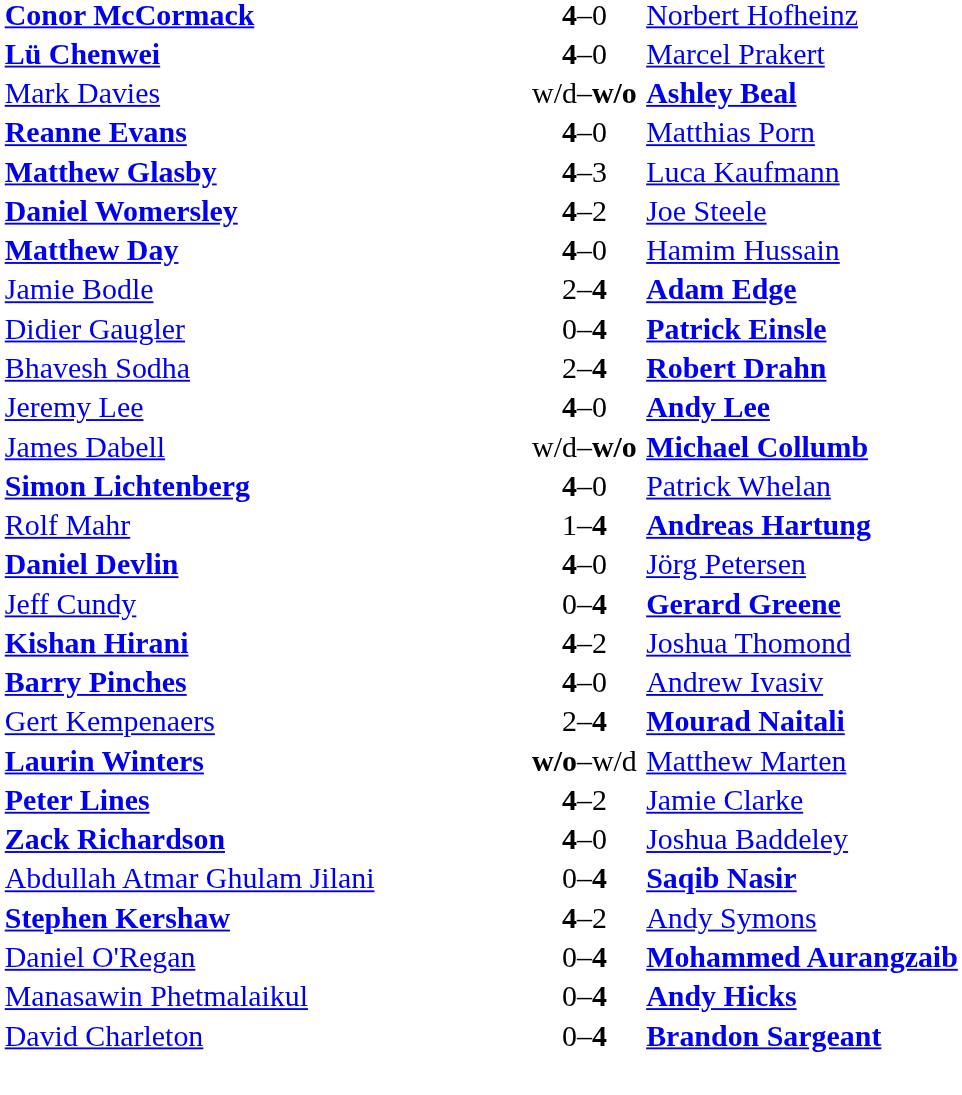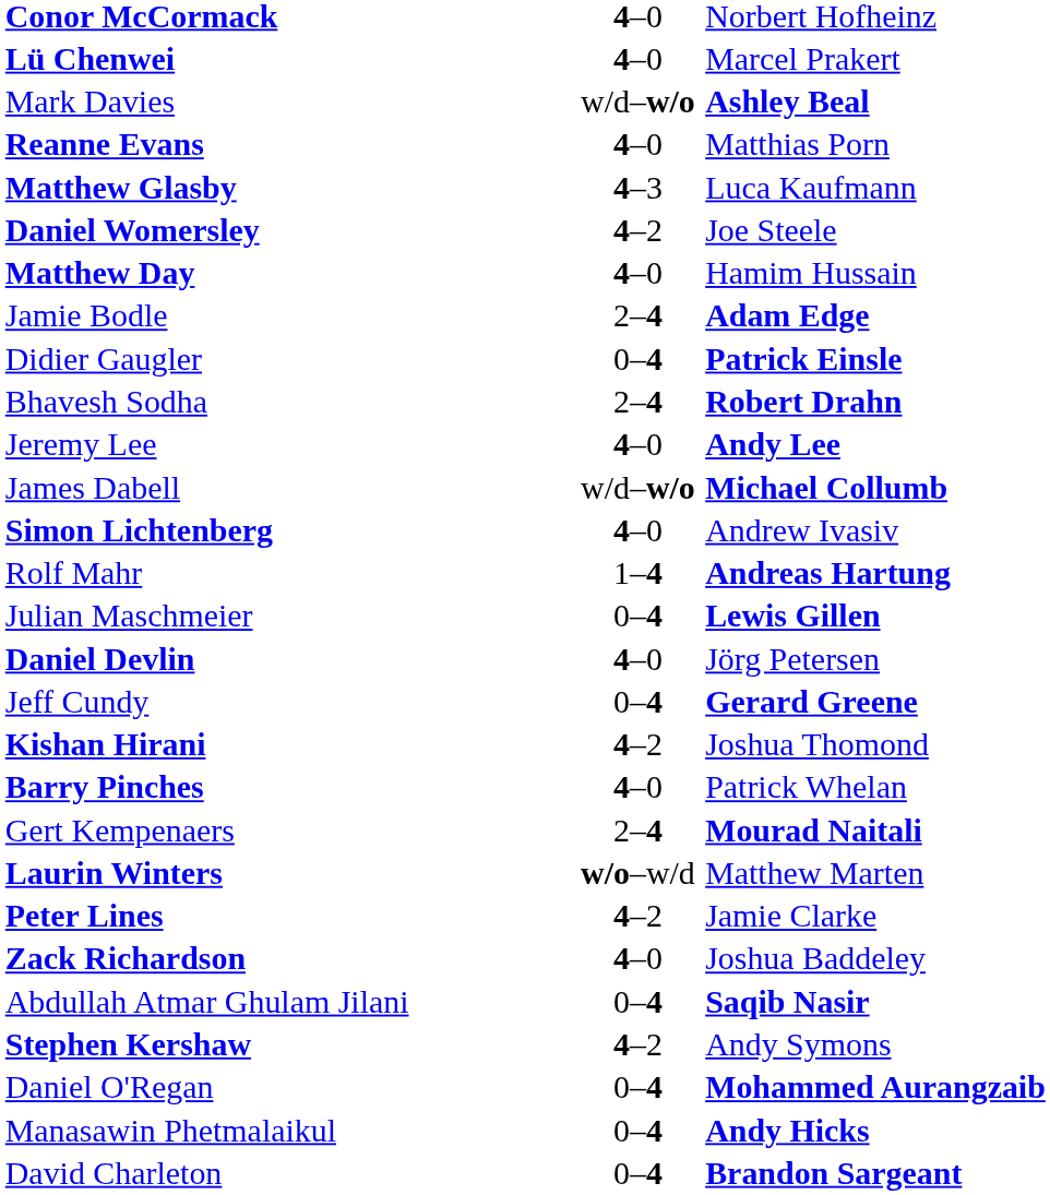Simon Lichtenberg | column 3: Patrick Whelan -> Andrew Ivasiv
+ row: Julian Maschmeier | 0–4 | Lewis Gillen
Barry Pinches | column 3: Andrew Ivasiv -> Patrick Whelan
